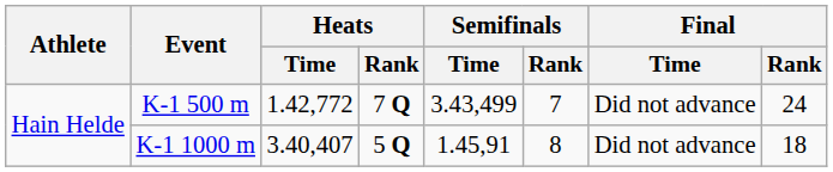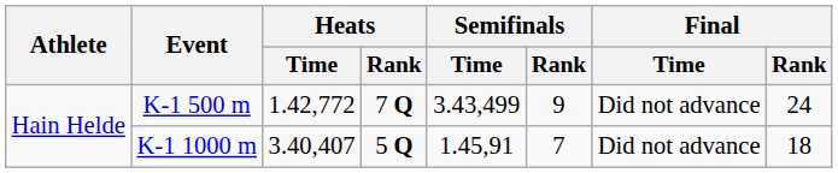K-1 500 m | Semifinals / Rank: 7 -> 9
K-1 1000 m | Semifinals / Rank: 8 -> 7
